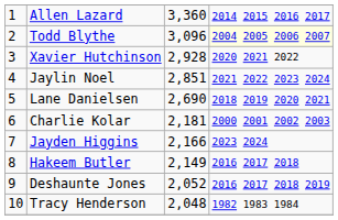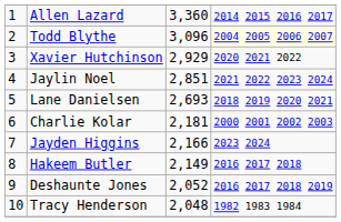Xavier Hutchinson | column 3: 2,928 -> 2,929
Lane Danielsen | column 3: 2,690 -> 2,693
